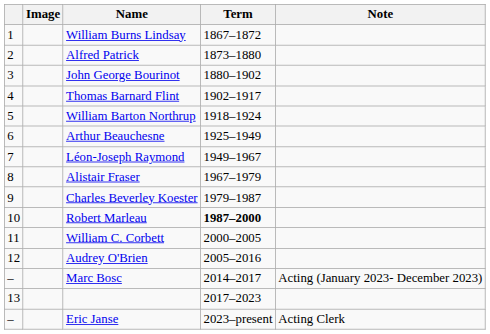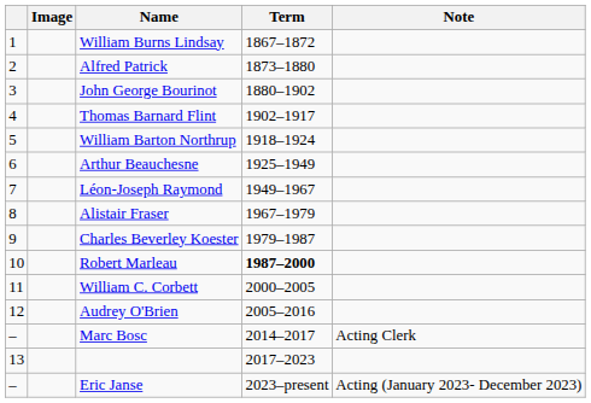Marc Bosc | Note: Acting (January 2023- December 2023) -> Acting Clerk
Eric Janse | Note: Acting Clerk -> Acting (January 2023- December 2023)
